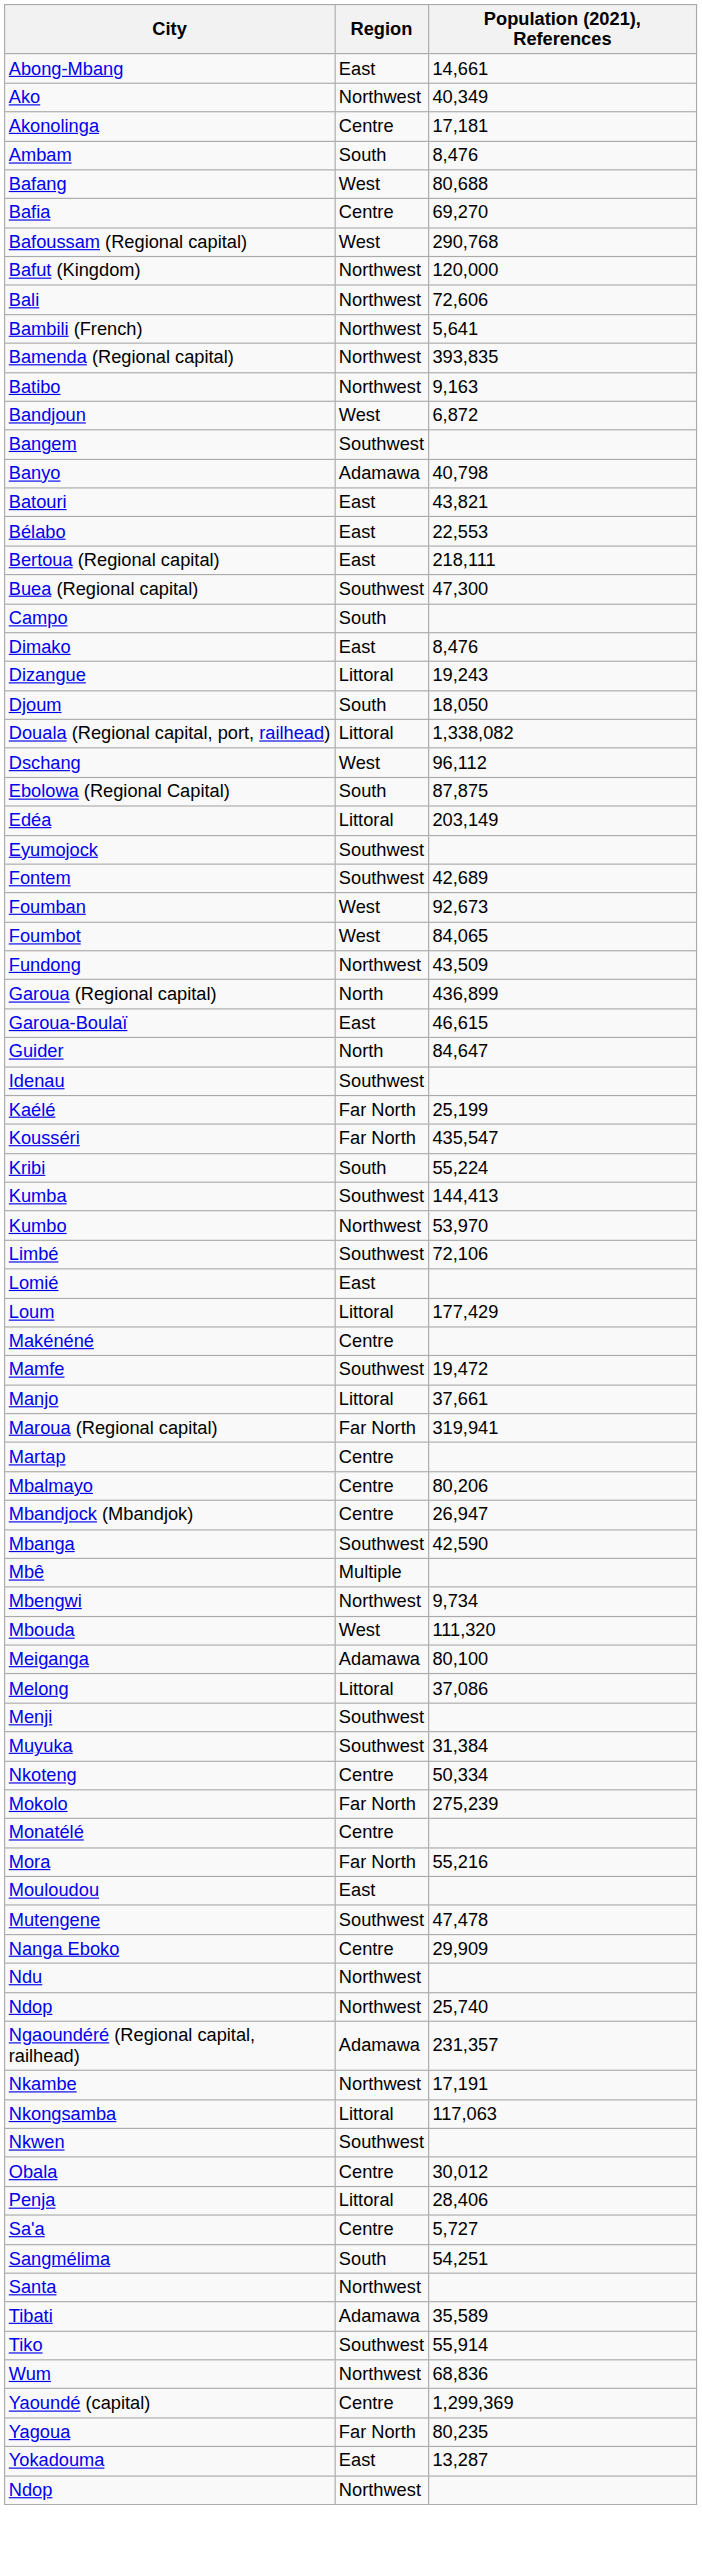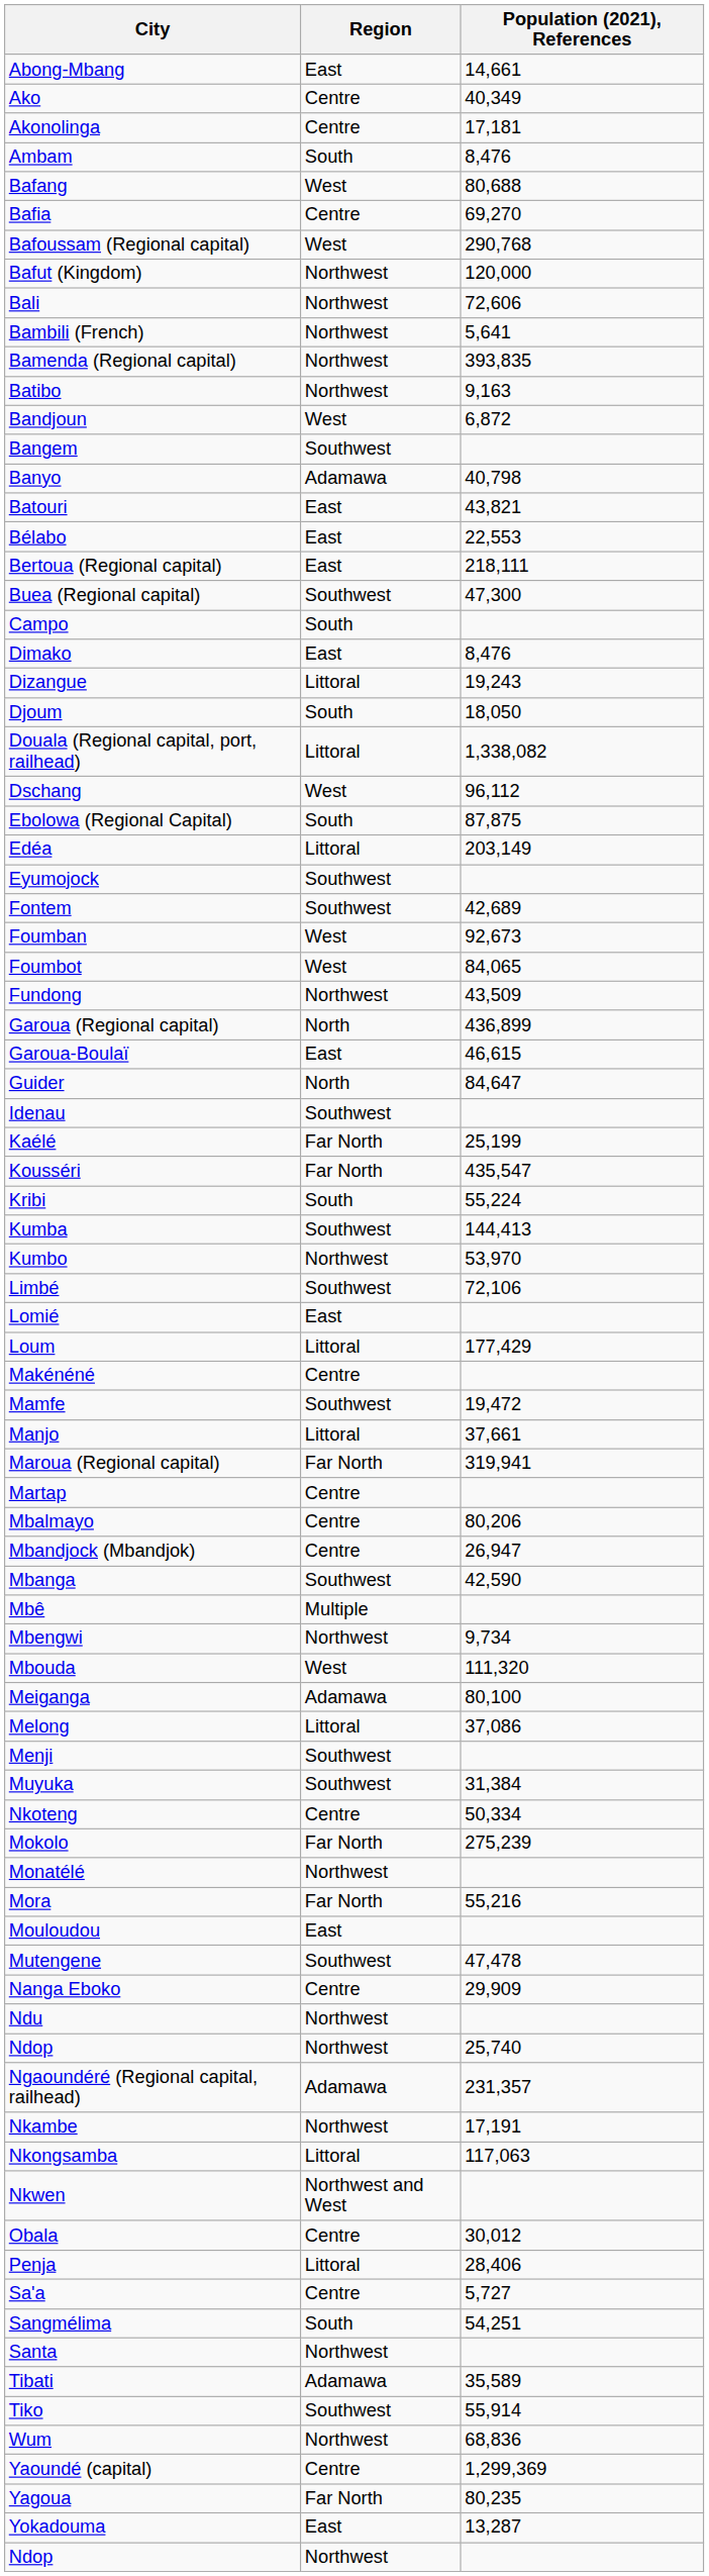Ako | Region: Northwest -> Centre
Monatélé | Region: Centre -> Northwest
Nkwen | Region: Southwest -> Northwest and West
